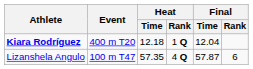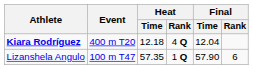Kiara Rodríguez | Heat / Rank: 1 Q -> 4 Q
Lizanshela Angulo | Heat / Rank: 4 Q -> 1 Q
Lizanshela Angulo | Final / Time: 57.87 -> 57.90
